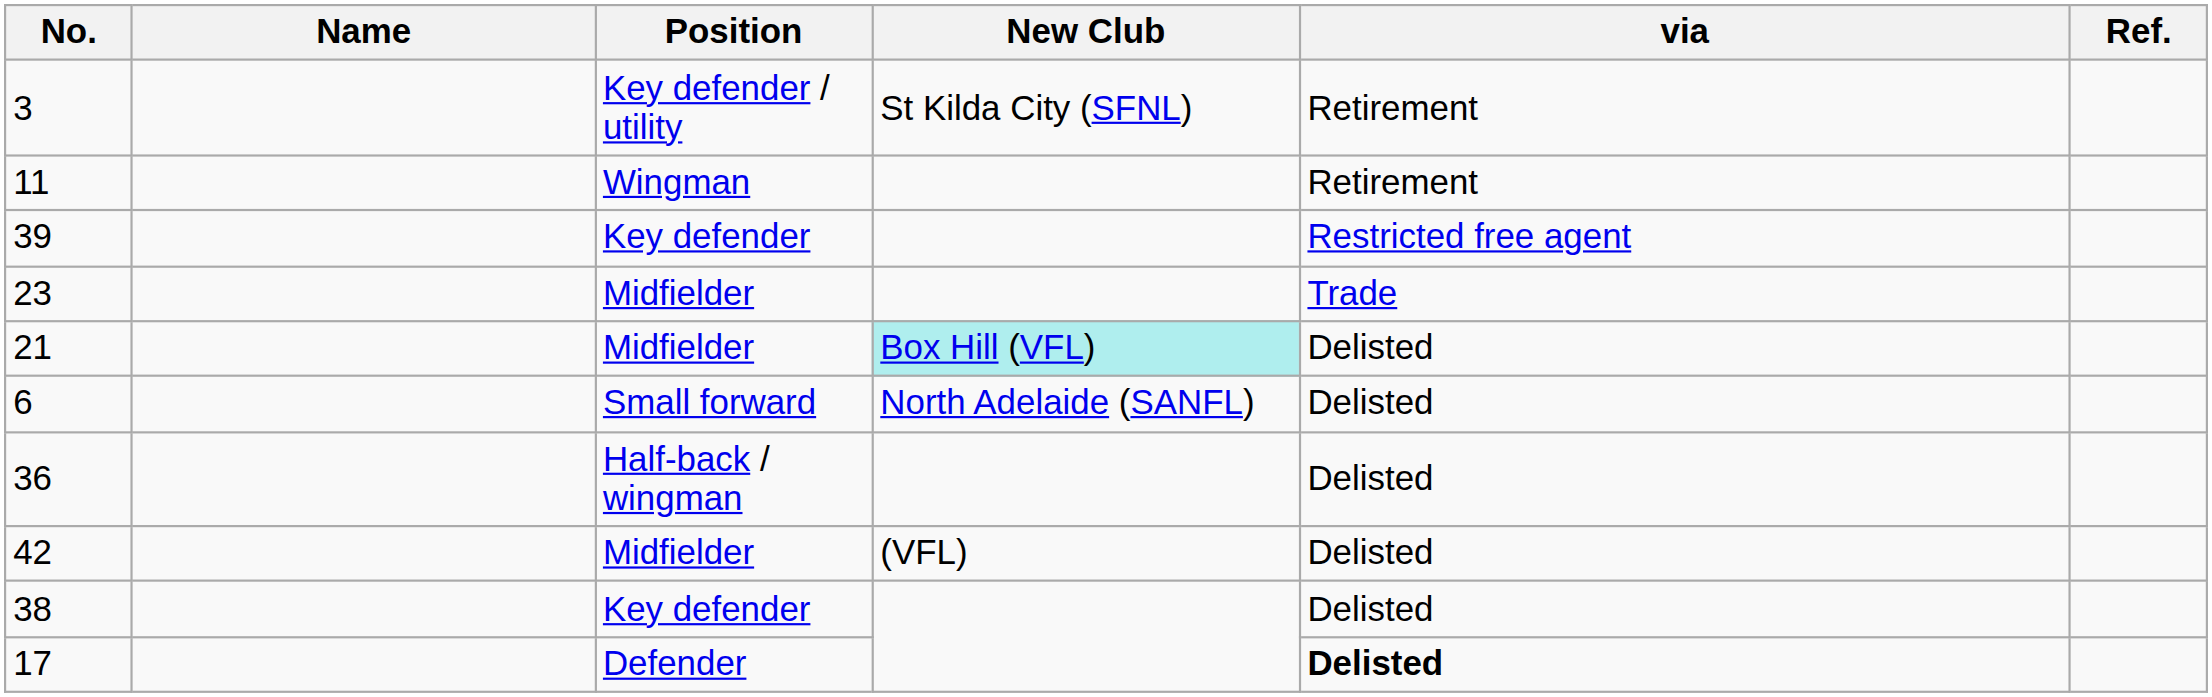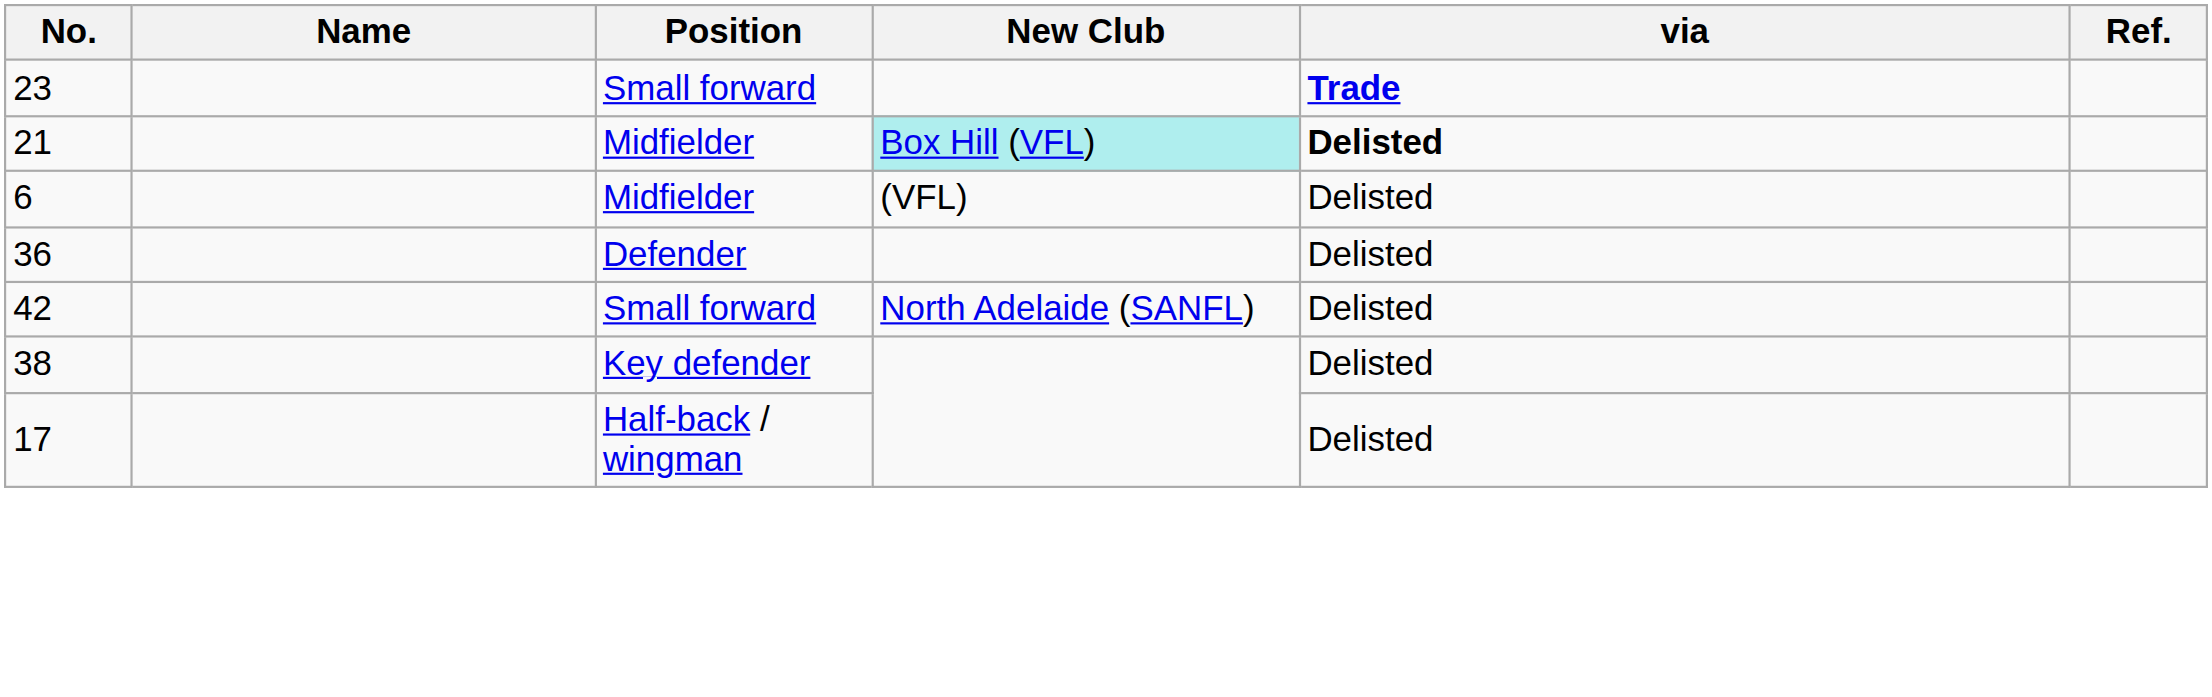- row: 3 | Key defender / utility | St Kilda City (SFNL) | Retirement
- row: 11 | Wingman | Retirement
- row: 39 | Key defender | Restricted free agent
23 | Position: Midfielder -> Small forward
23 | via: normal -> bold
21 | via: normal -> bold
6 | Position: Small forward -> Midfielder
6 | New Club: North Adelaide (SANFL) -> (VFL)
36 | Position: Half-back / wingman -> Defender
42 | Position: Midfielder -> Small forward
42 | New Club: (VFL) -> North Adelaide (SANFL)
17 | Position: Defender -> Half-back / wingman
17 | via: bold -> normal
